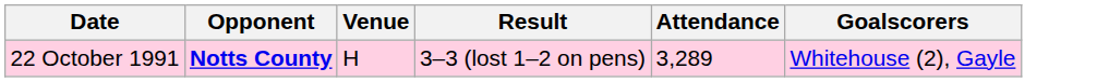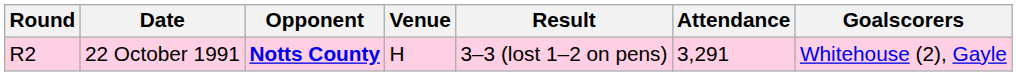+ column: Round | R2
22 October 1991 | Attendance: 3,289 -> 3,291
